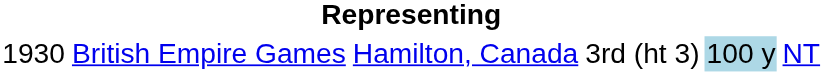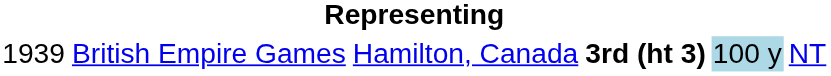British Empire Games | column 1: 1930 -> 1939
British Empire Games | column 4: normal -> bold
